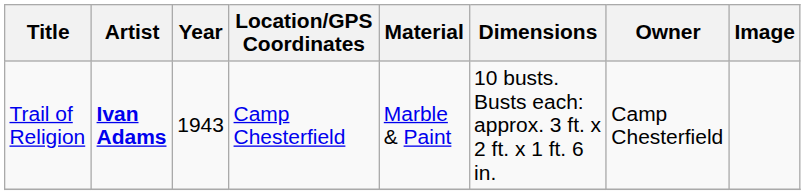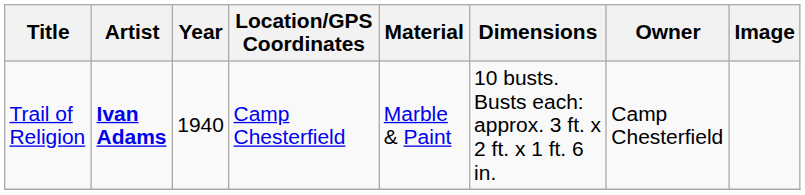Trail of Religion | Year: 1943 -> 1940
